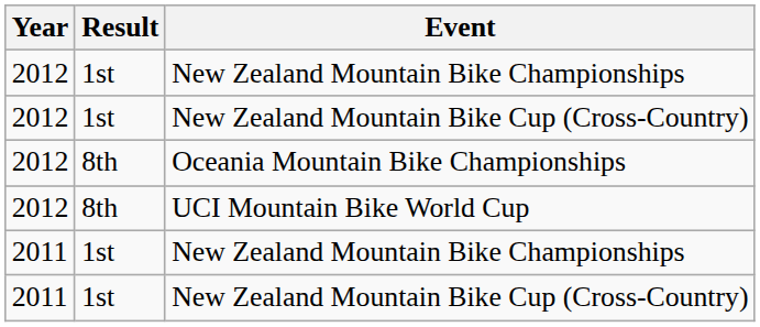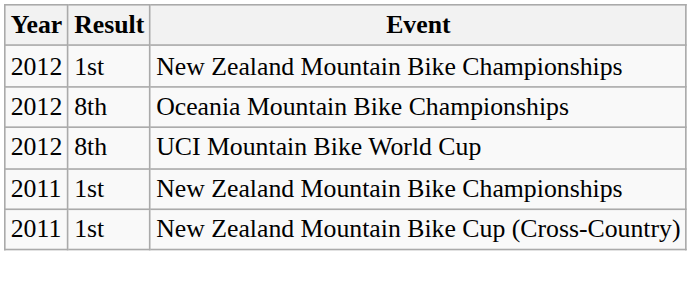- row: 2012 | 1st | New Zealand Mountain Bike Cup (Cross-Country)
